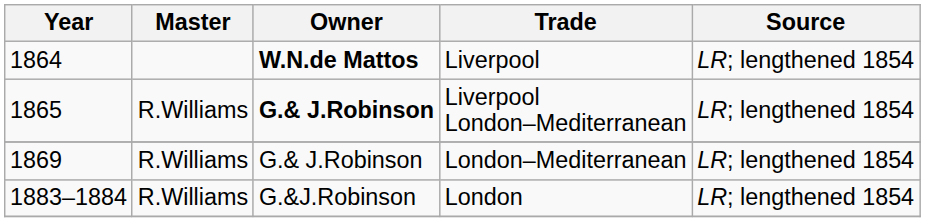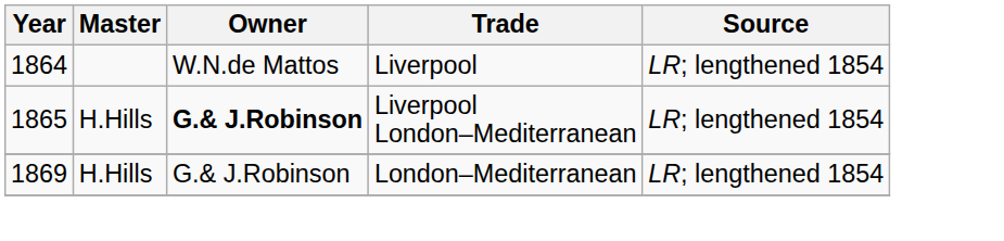Liverpool | Owner: bold -> normal
Liverpool London–Mediterranean | Master: R.Williams -> H.Hills
London–Mediterranean | Master: R.Williams -> H.Hills
- row: 1883–1884 | R.Williams | G.&J.Robinson | London | LR; lengthened 1854
